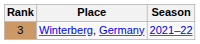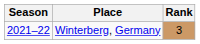columns swapped: Season <-> Rank
